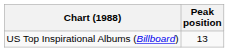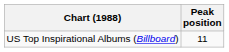US Top Inspirational Albums (Billboard) | Peak position: 13 -> 11
